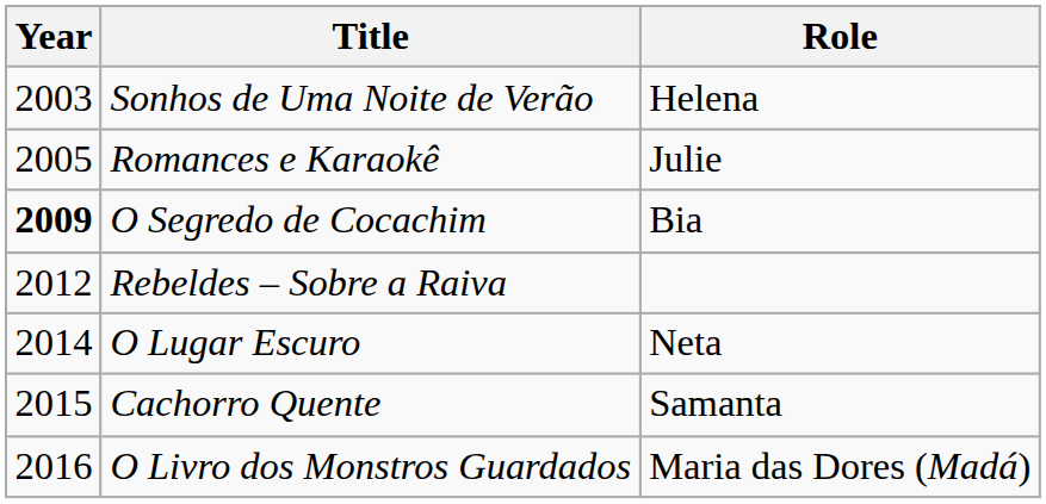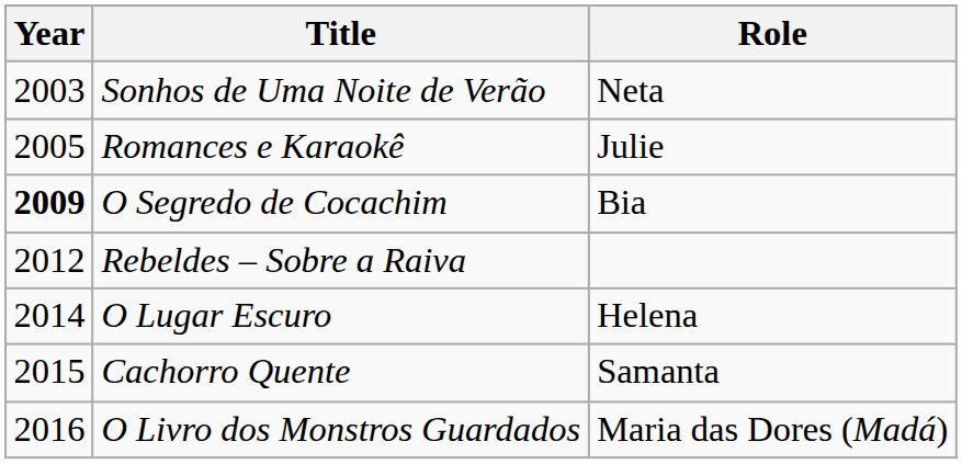Sonhos de Uma Noite de Verão | Role: Helena -> Neta
O Lugar Escuro | Role: Neta -> Helena
